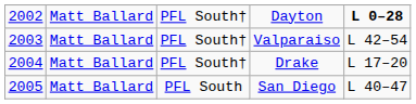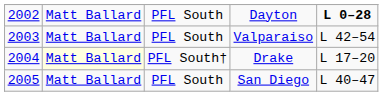Dayton | column 3: PFL South† -> PFL South
Valparaiso | column 3: PFL South† -> PFL South
Drake | column 2: no background -> lightyellow background
